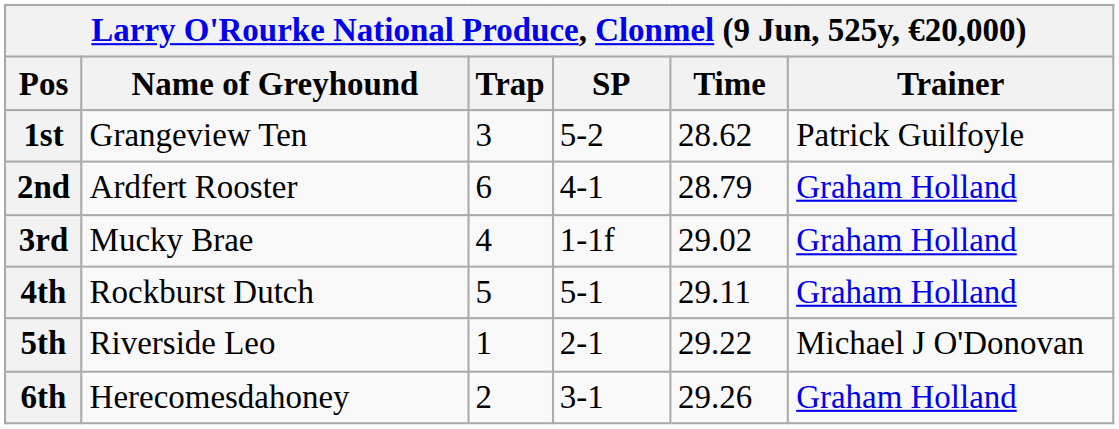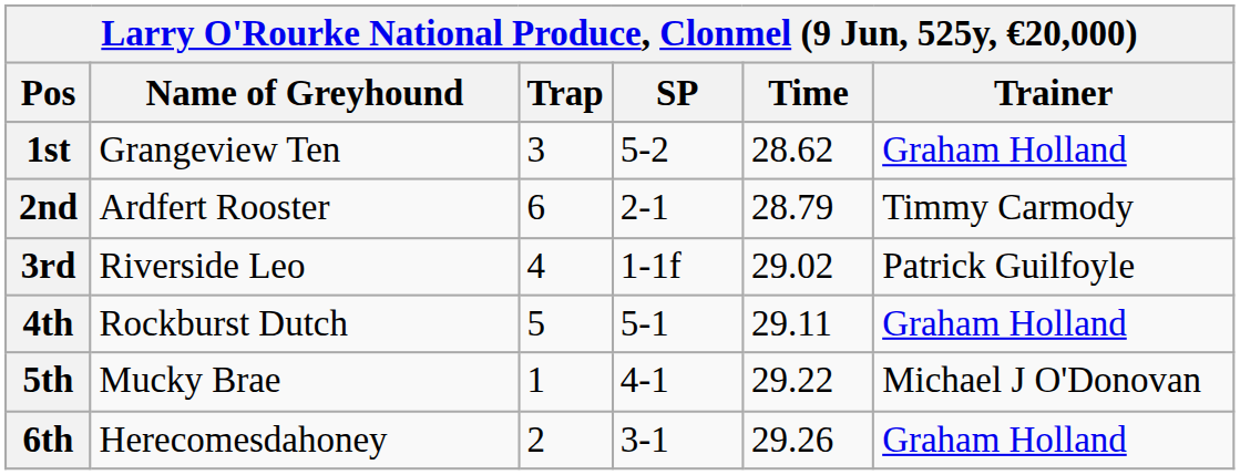1st | Trainer: Patrick Guilfoyle -> Graham Holland
2nd | SP: 4-1 -> 2-1
2nd | Trainer: Graham Holland -> Timmy Carmody
3rd | Name of Greyhound: Mucky Brae -> Riverside Leo
3rd | Trainer: Graham Holland -> Patrick Guilfoyle
5th | Name of Greyhound: Riverside Leo -> Mucky Brae
5th | SP: 2-1 -> 4-1
